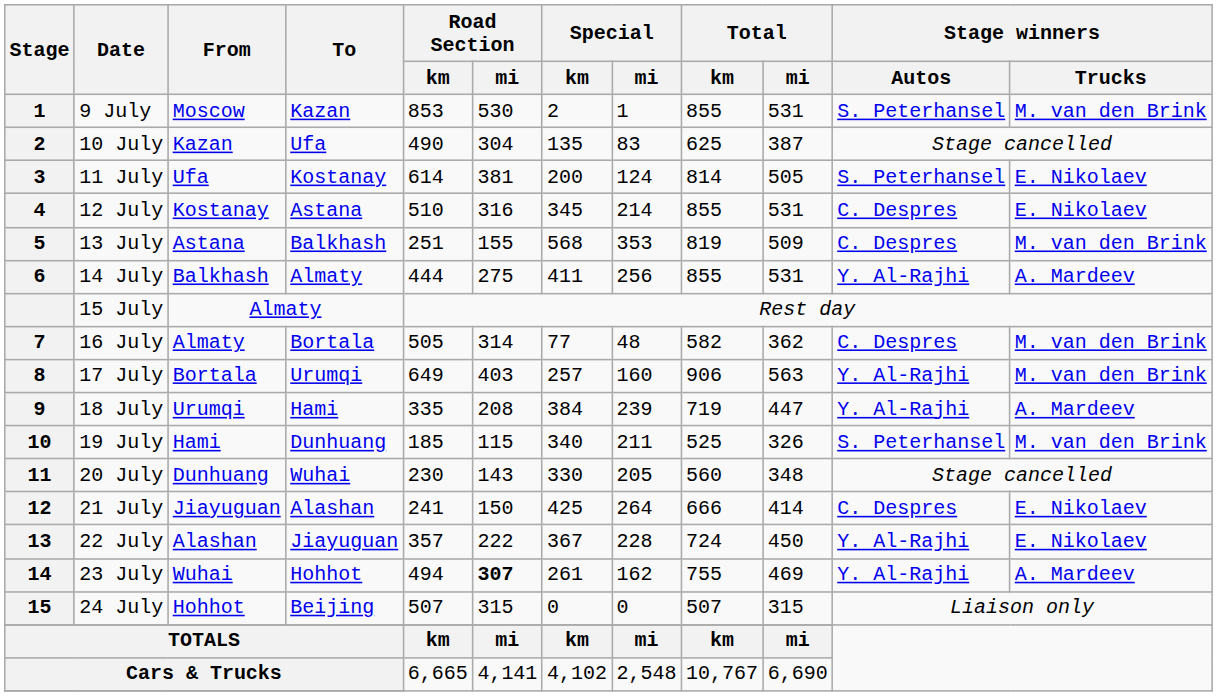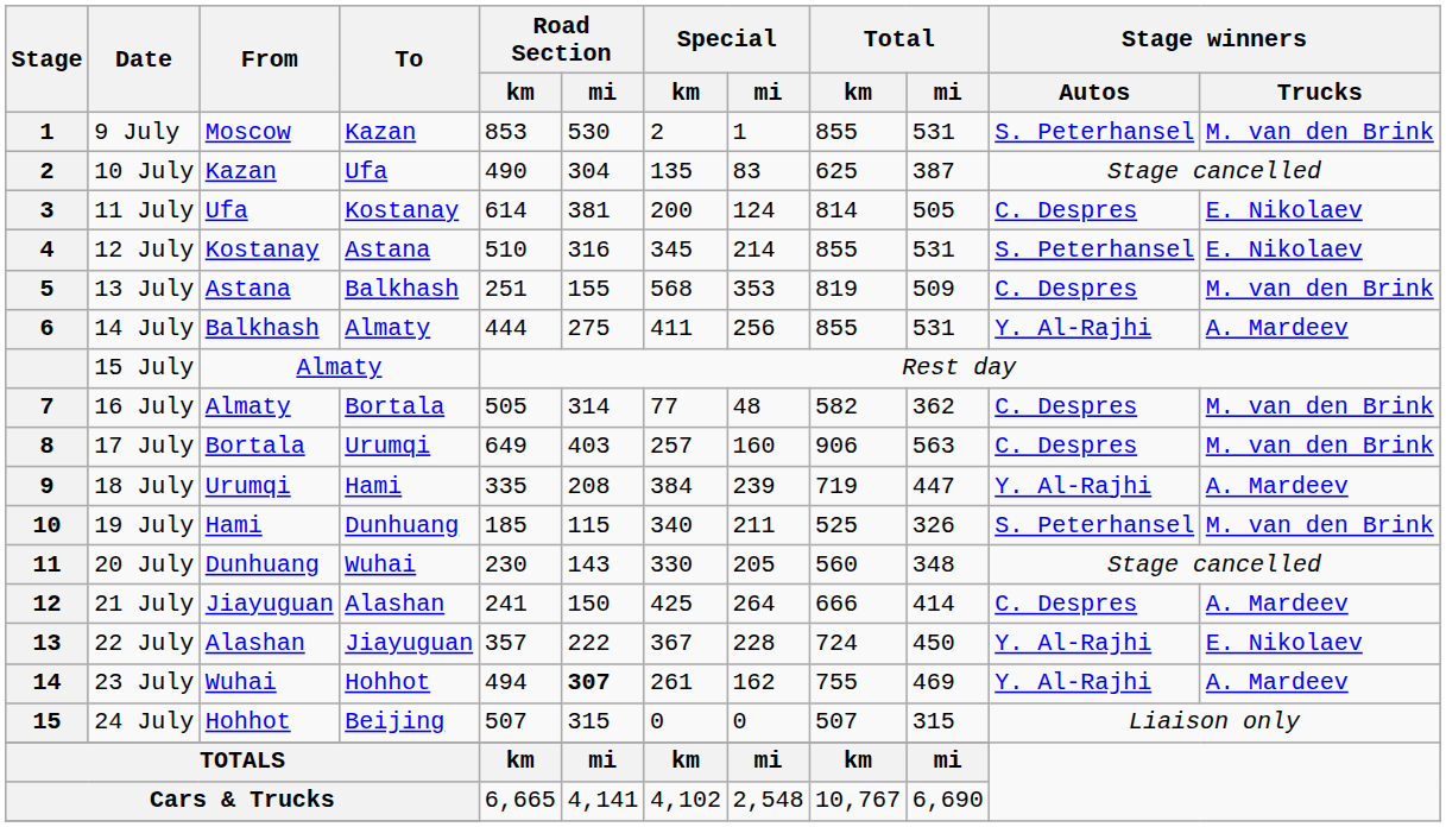11 July | Stage winners / Autos: S. Peterhansel -> C. Despres
12 July | Stage winners / Autos: C. Despres -> S. Peterhansel
17 July | Stage winners / Autos: Y. Al-Rajhi -> C. Despres
21 July | Stage winners / Trucks: E. Nikolaev -> A. Mardeev
